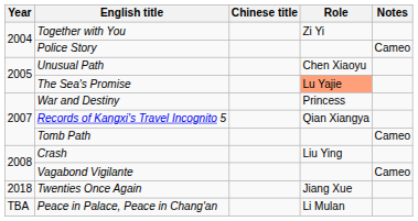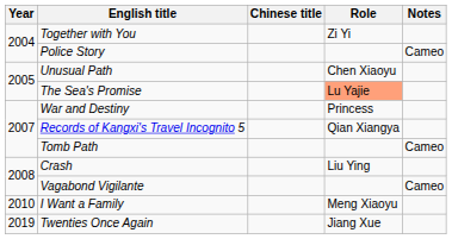+ row: 2010 | I Want a Family | Meng Xiaoyu
Twenties Once Again | Year: 2018 -> 2019
- row: TBA | Peace in Palace, Peace in Chang'an | Li Mulan
